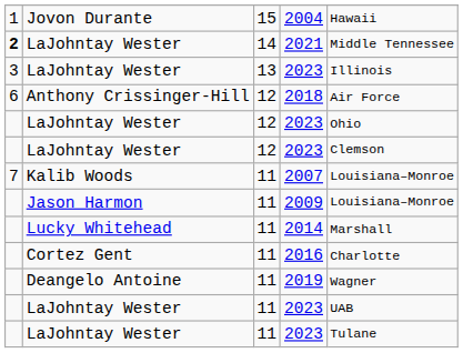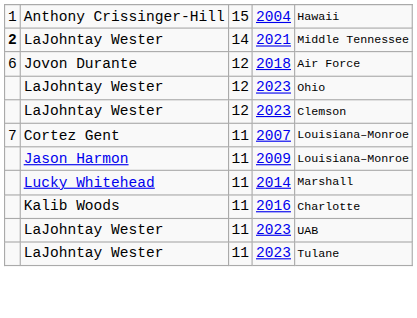2004 | column 2: Jovon Durante -> Anthony Crissinger-Hill
- row: 3 | LaJohntay Wester | 13 | 2023 | Illinois
2018 | column 2: Anthony Crissinger-Hill -> Jovon Durante
2007 | column 2: Kalib Woods -> Cortez Gent
2016 | column 2: Cortez Gent -> Kalib Woods
- row: Deangelo Antoine | 11 | 2019 | Wagner
